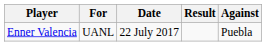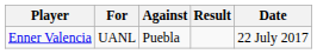columns swapped: Against <-> Date
